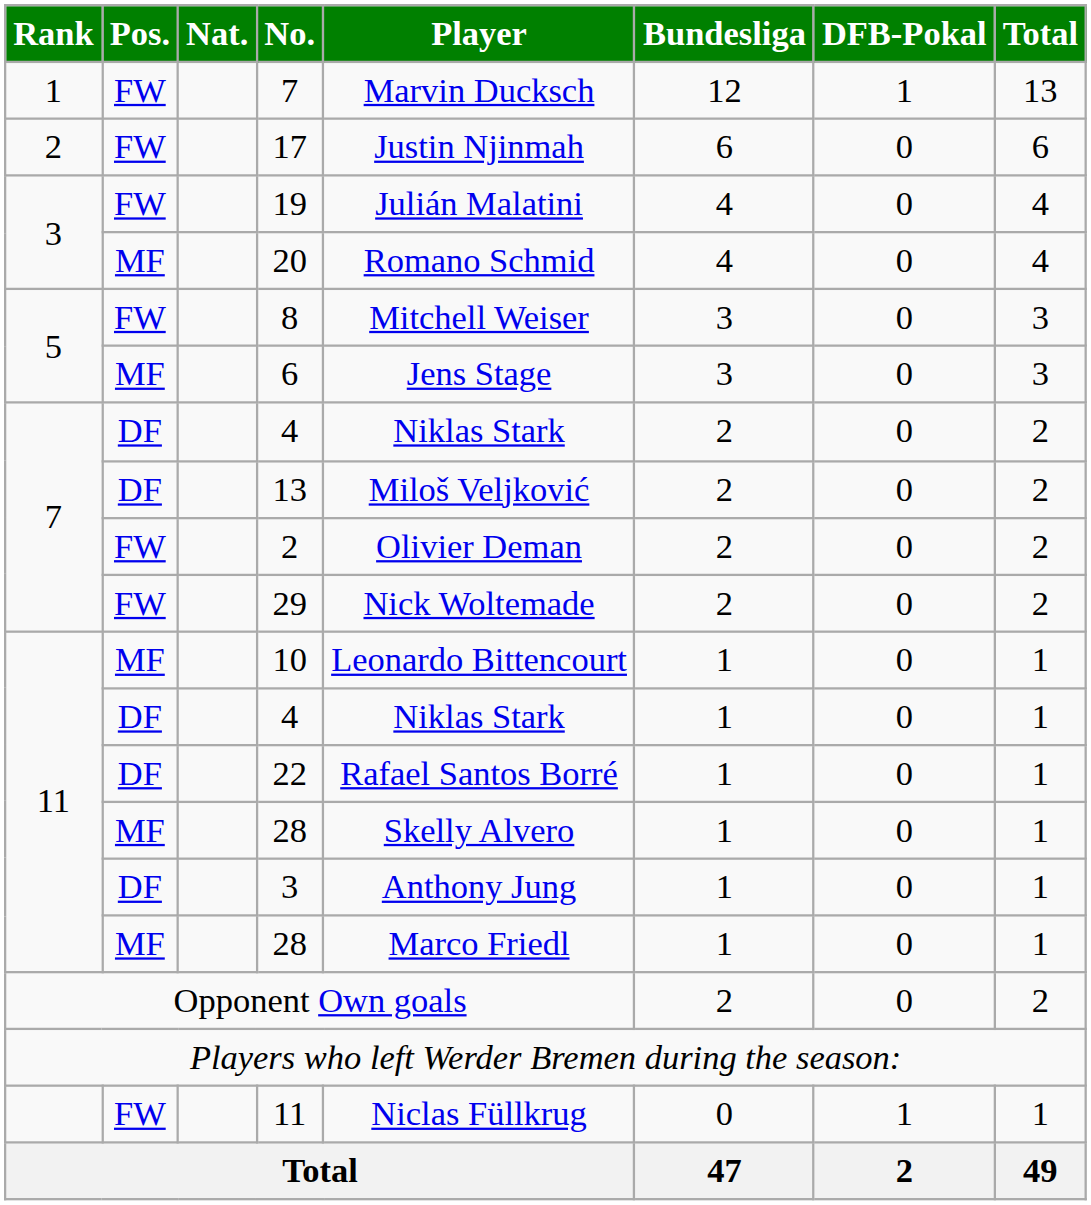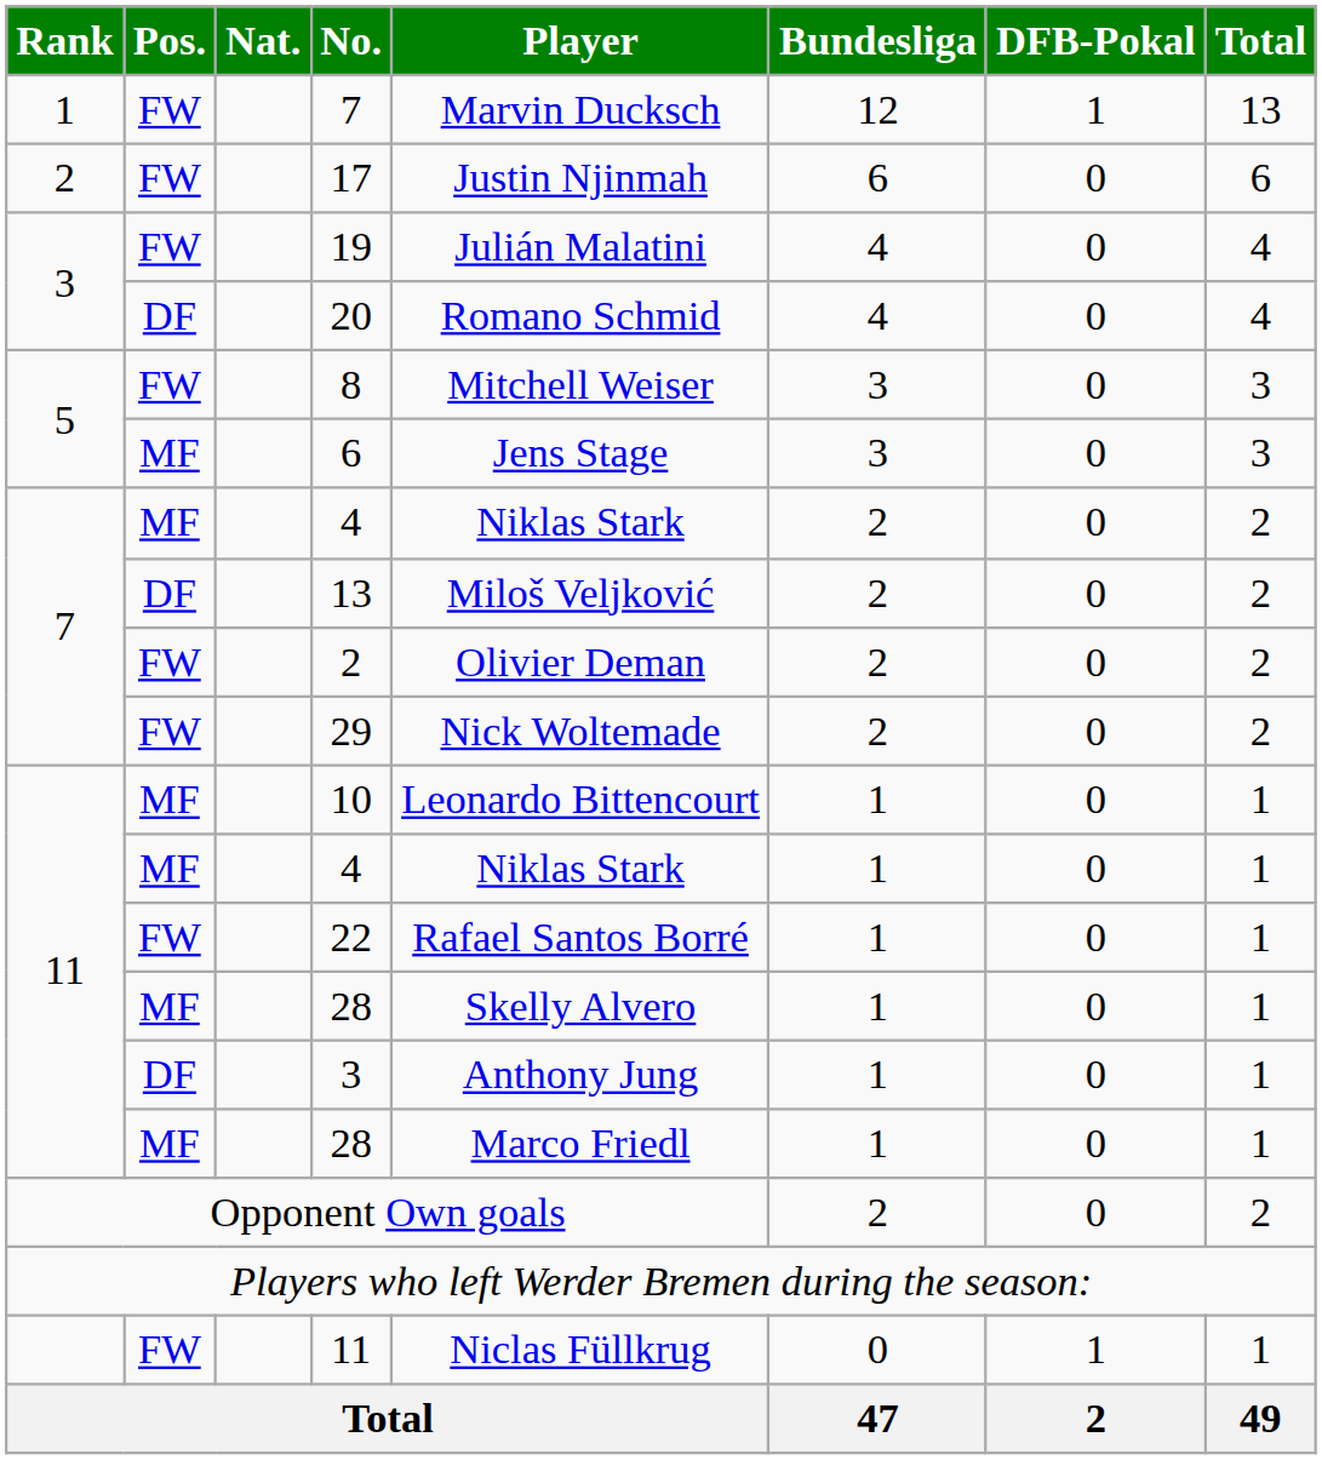20 | Pos.: MF -> DF
7 / 4 | Pos.: DF -> MF
11 / 4 | Pos.: DF -> MF
22 | Pos.: DF -> FW
